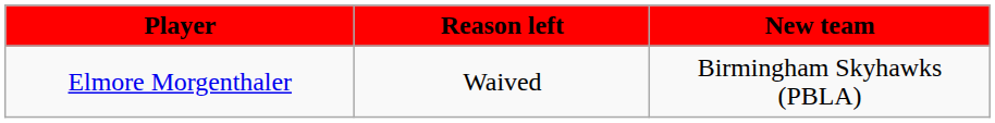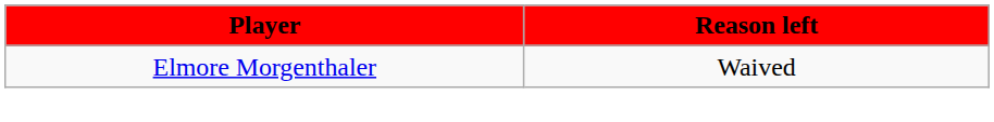- column: New team | Birmingham Skyhawks (PBLA)
